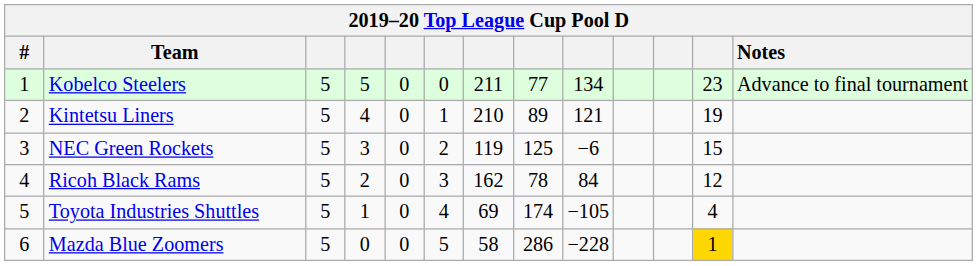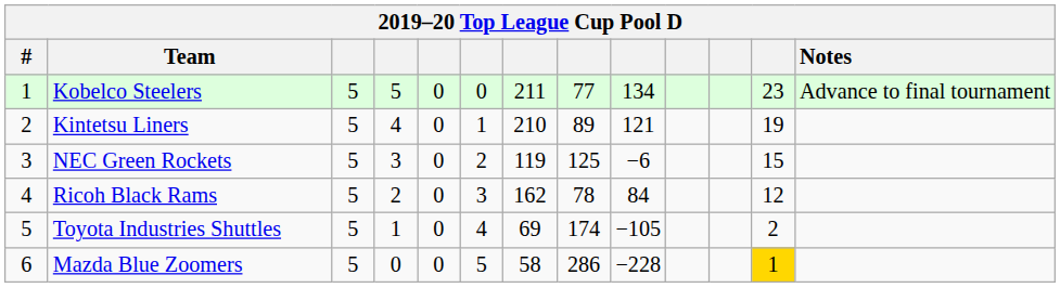Toyota Industries Shuttles | column 12: 4 -> 2
